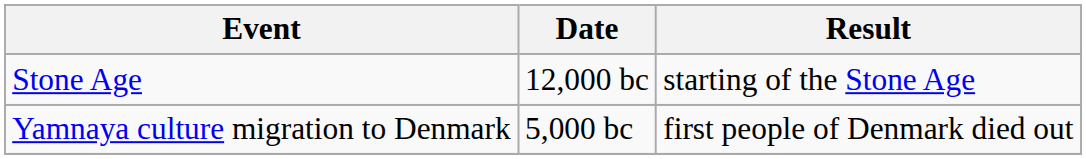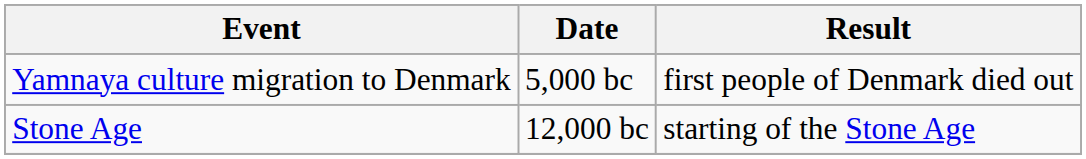rows swapped: Stone Age <-> Yamnaya culture migration to Denmark
